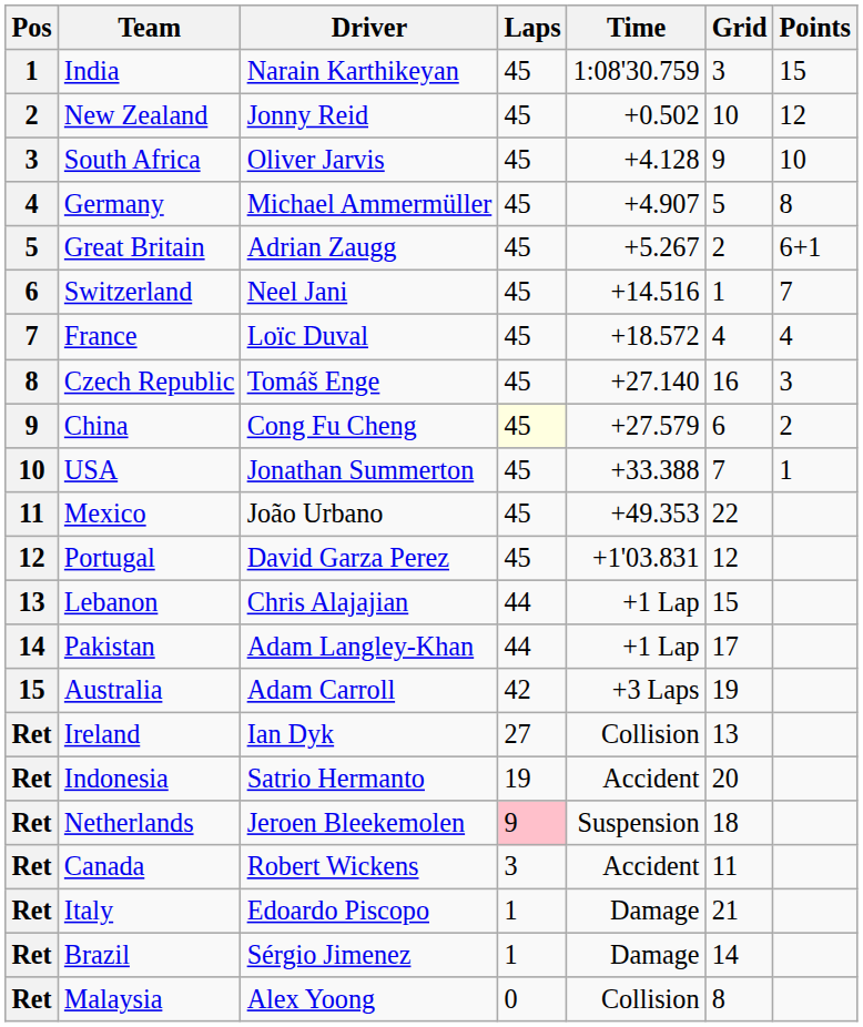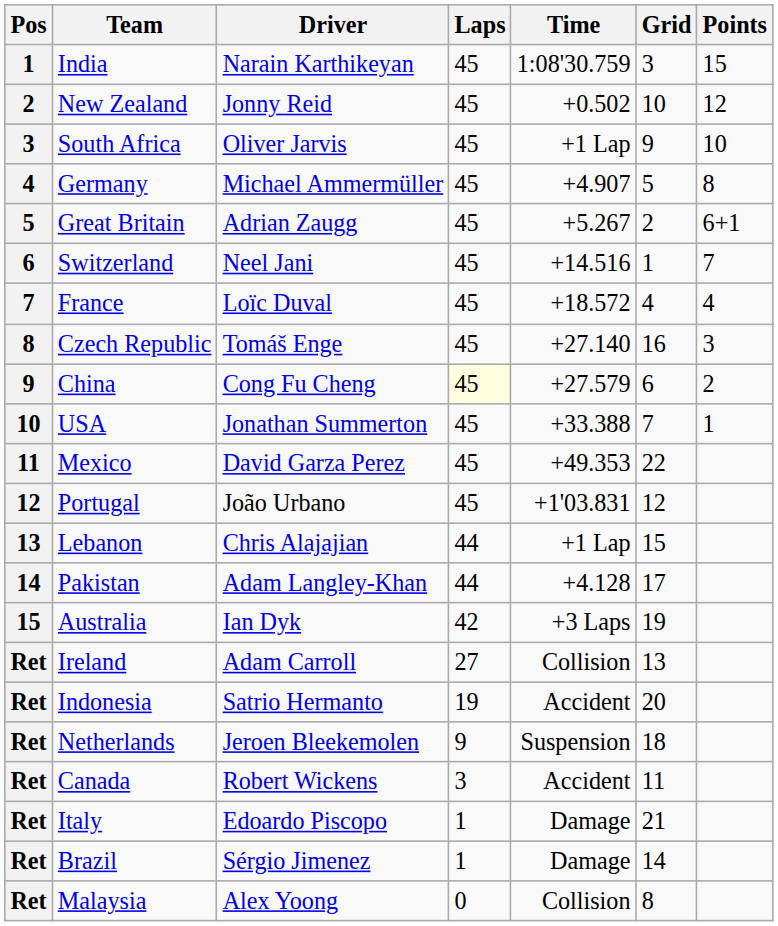South Africa | Time: +4.128 -> +1 Lap
Mexico | Driver: João Urbano -> David Garza Perez
Portugal | Driver: David Garza Perez -> João Urbano
Pakistan | Time: +1 Lap -> +4.128
Australia | Driver: Adam Carroll -> Ian Dyk
Ireland | Driver: Ian Dyk -> Adam Carroll
Netherlands | Laps: pink background -> no background
